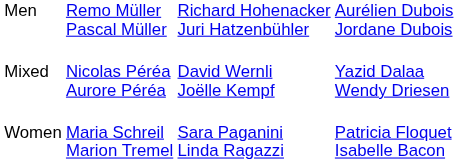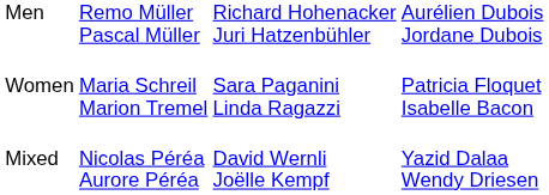rows swapped: Women <-> Mixed
